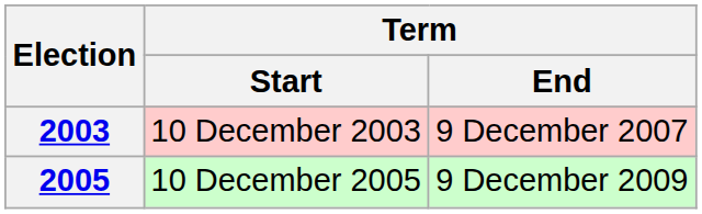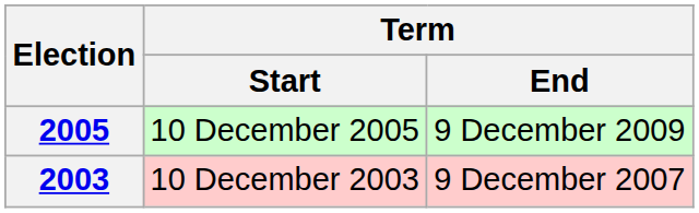rows swapped: 2003 <-> 2005
